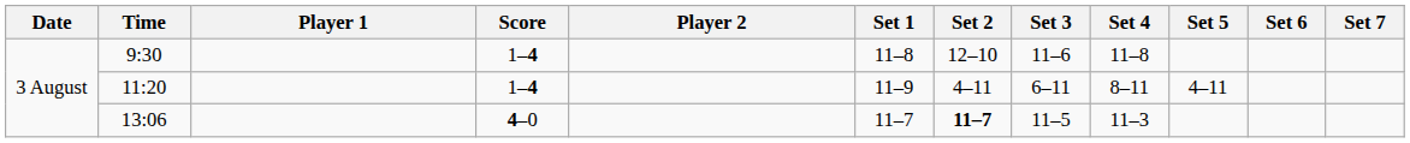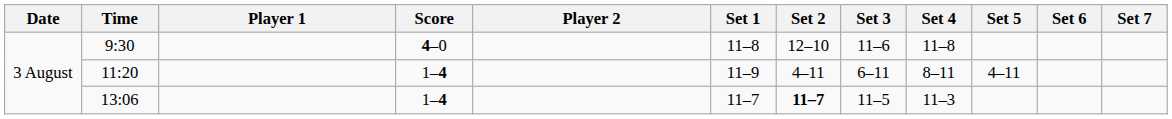9:30 | Score: 1–4 -> 4–0
13:06 | Score: 4–0 -> 1–4
